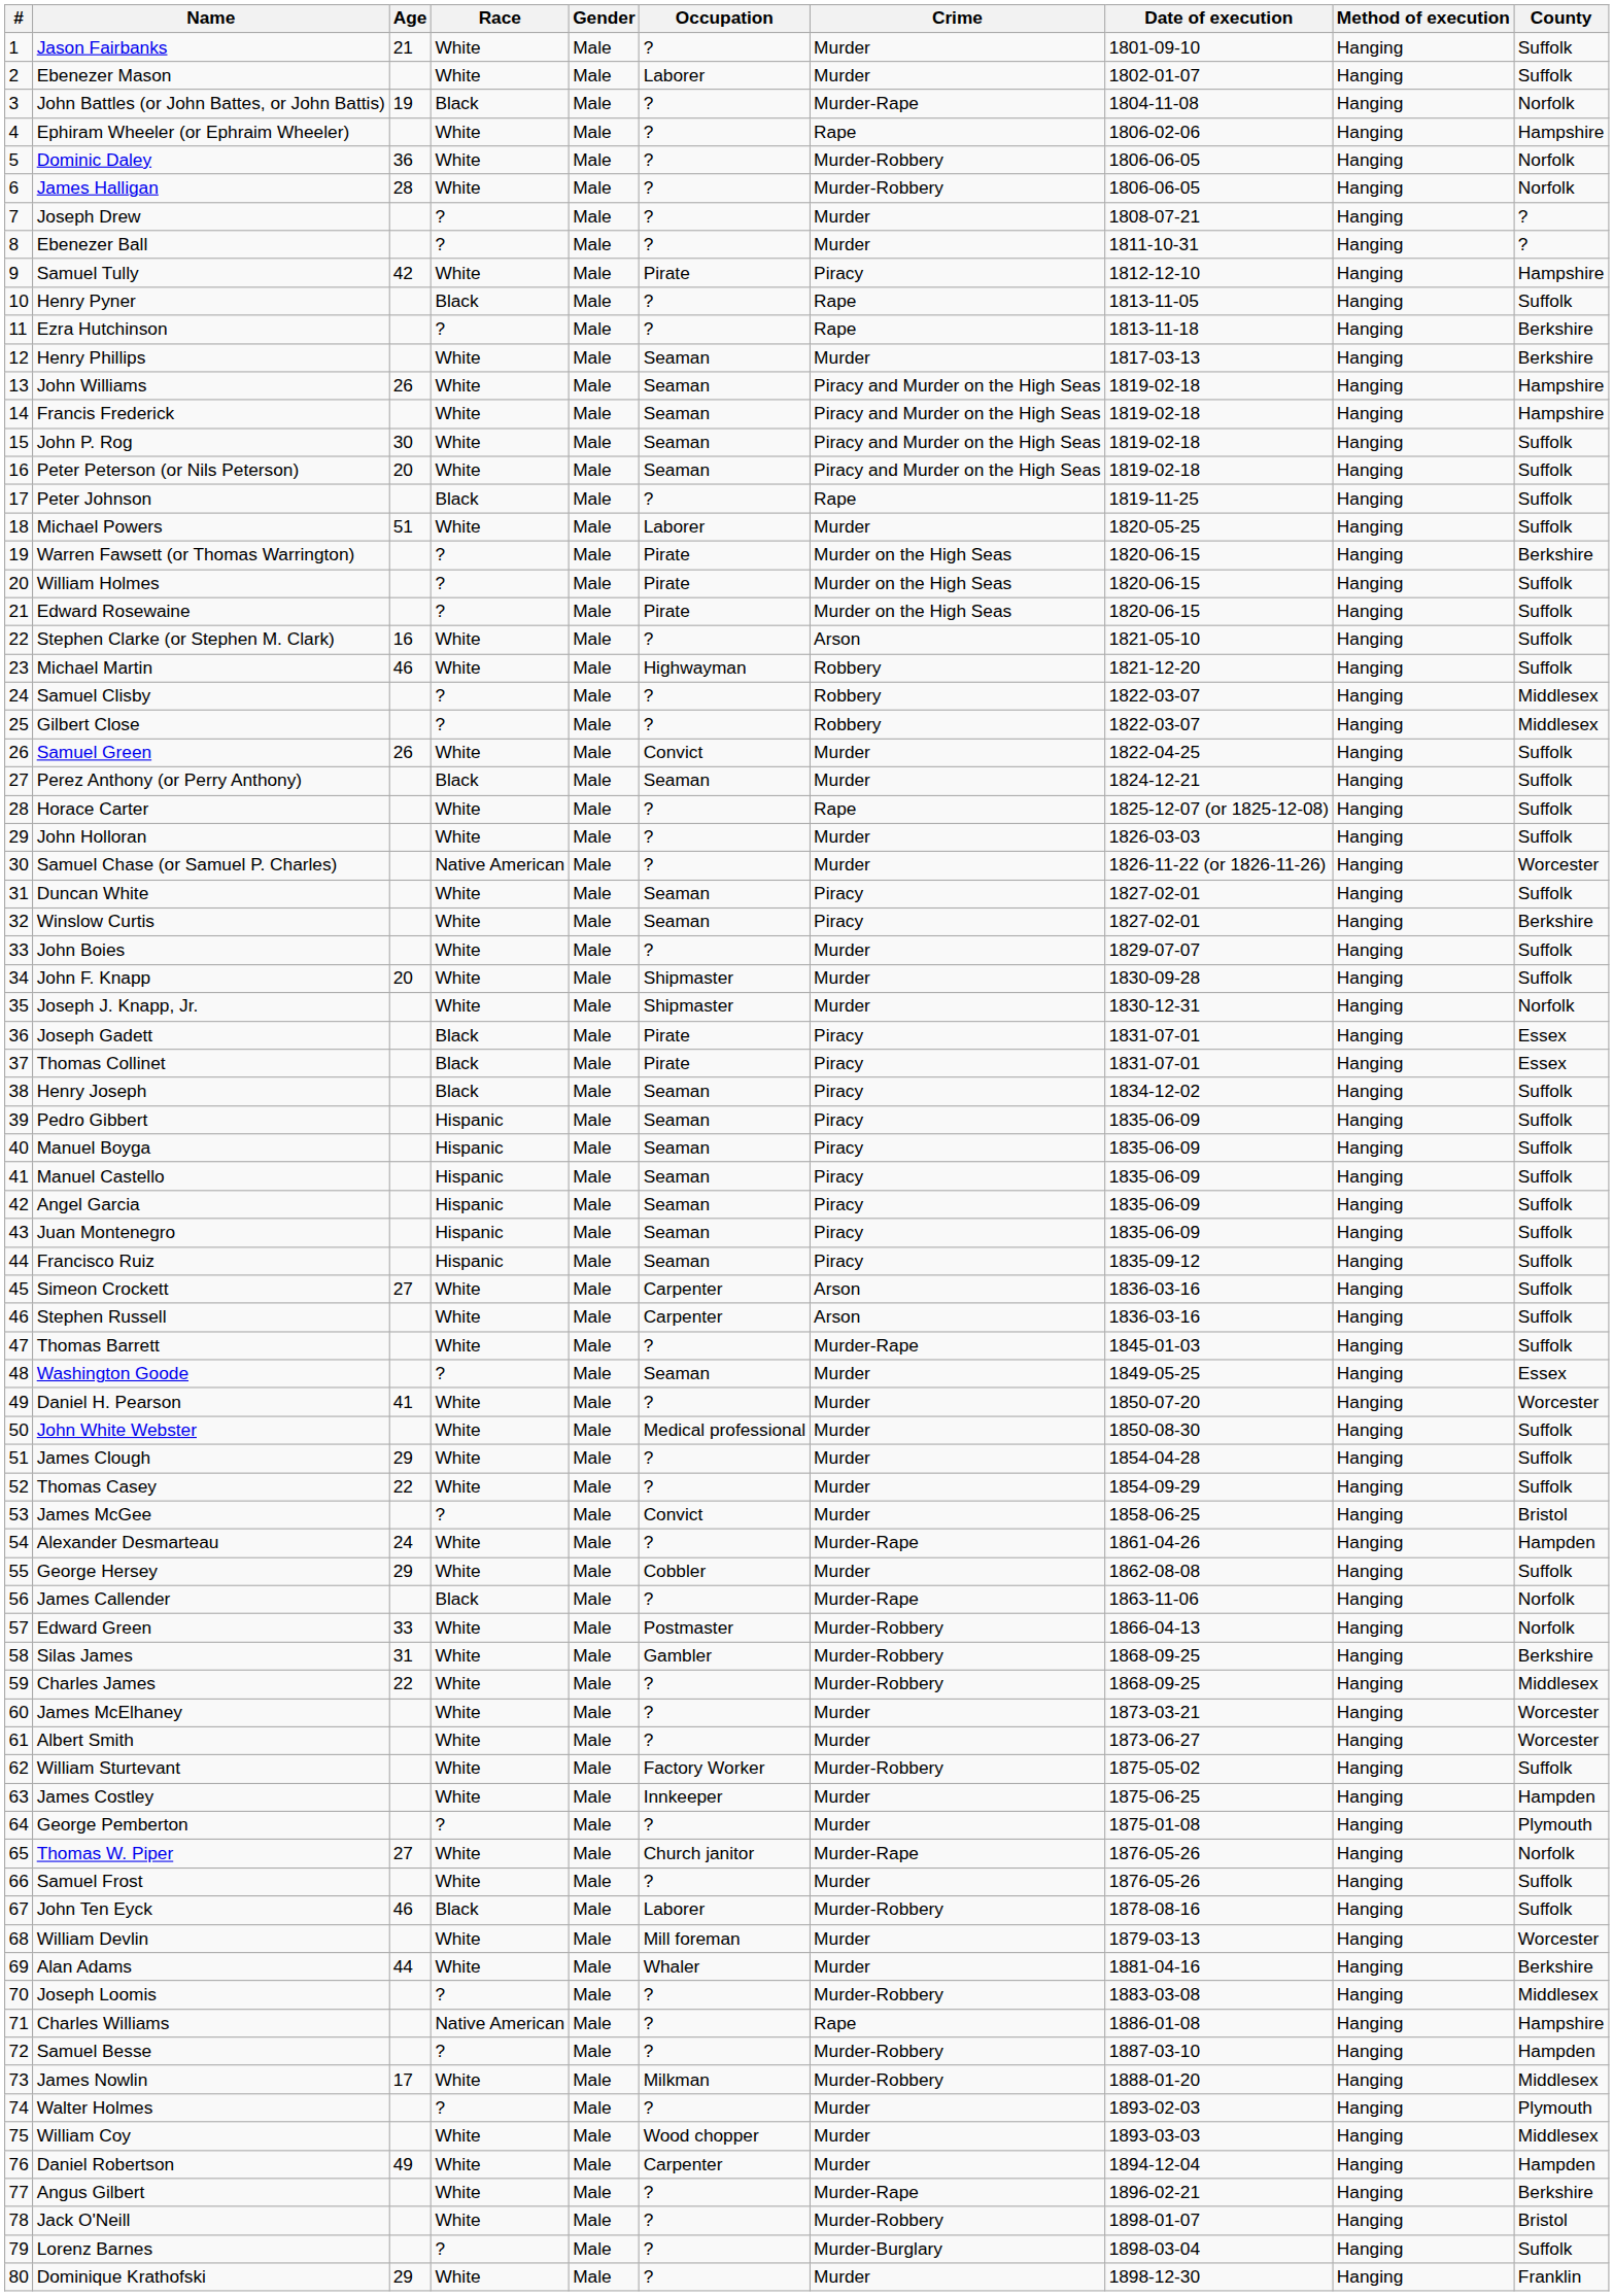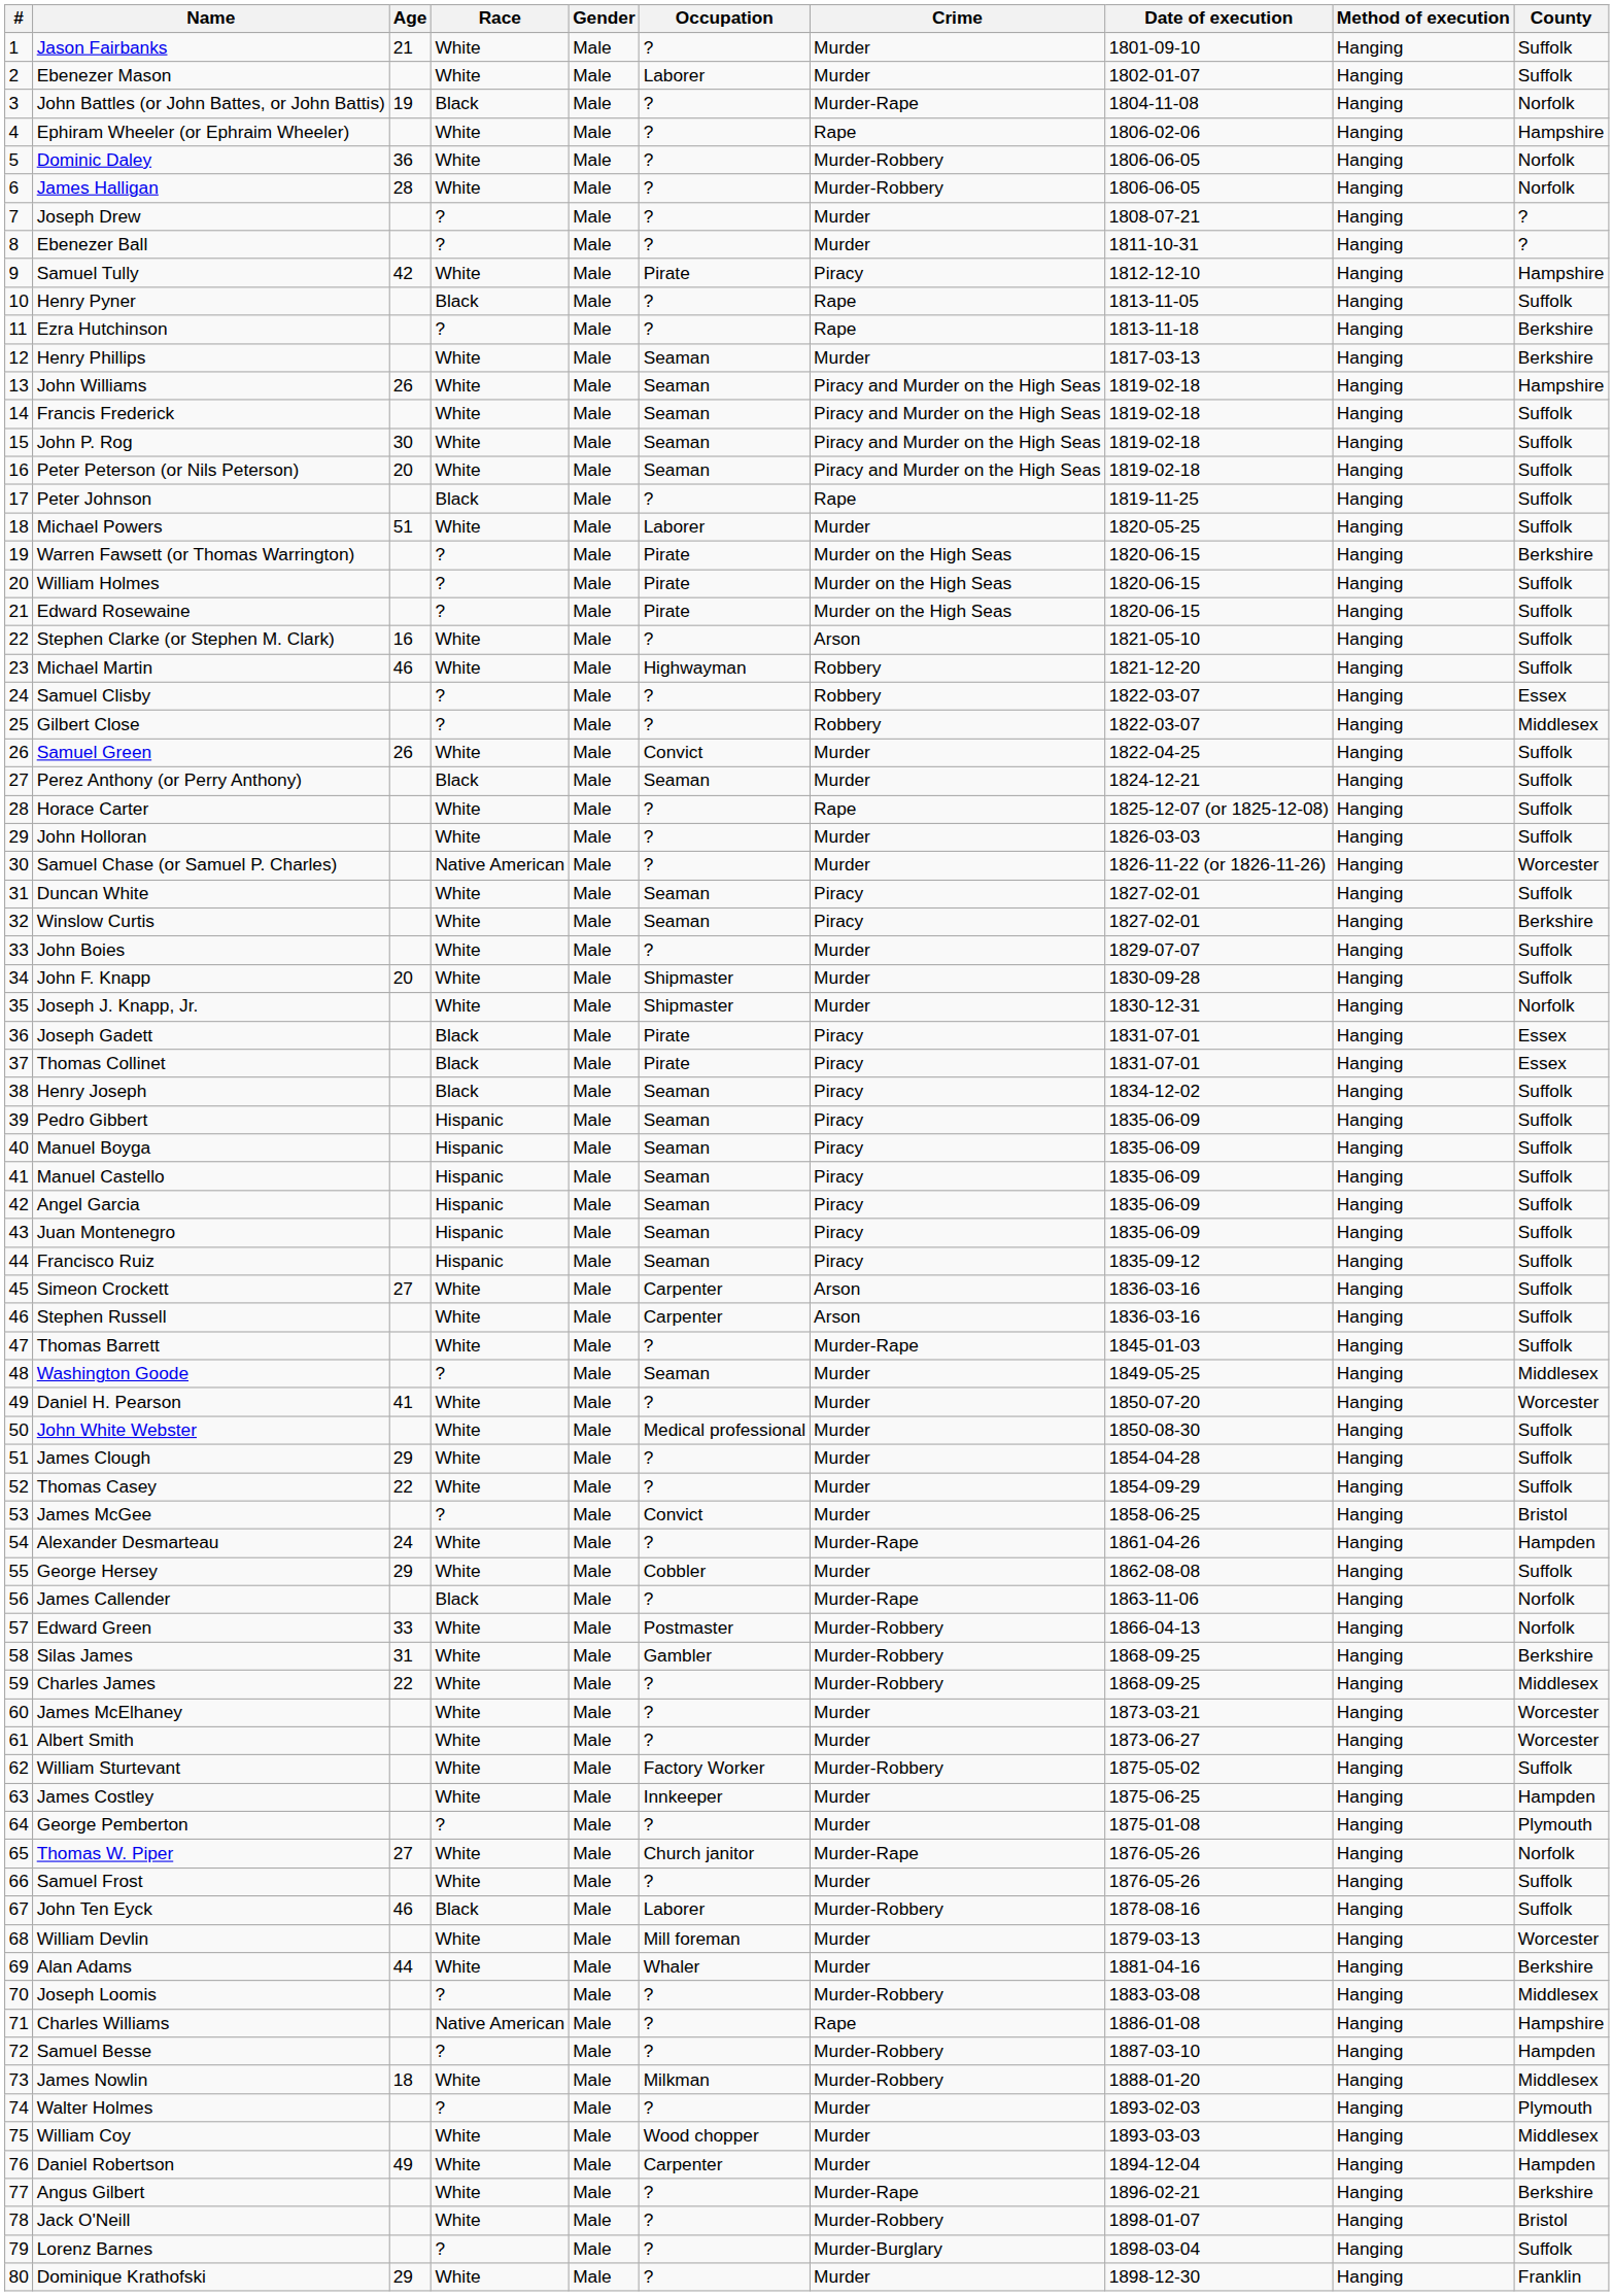Francis Frederick | County: Hampshire -> Suffolk
Samuel Clisby | County: Middlesex -> Essex
Washington Goode | County: Essex -> Middlesex
James Nowlin | Age: 17 -> 18
